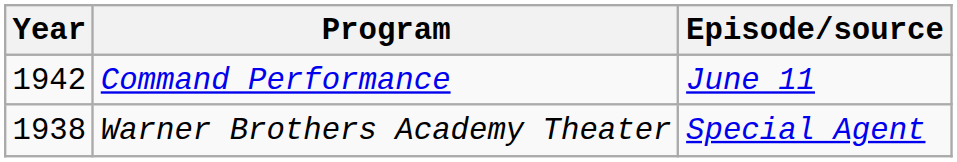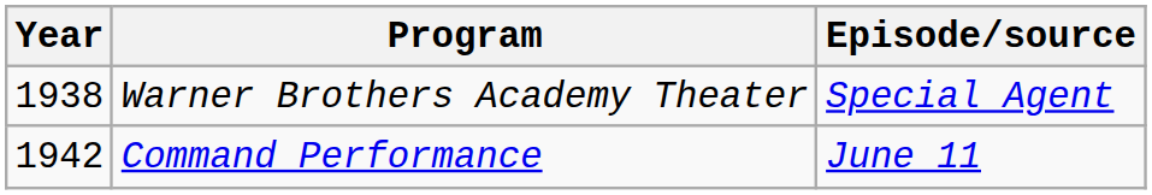rows swapped: Warner Brothers Academy Theater <-> Command Performance
